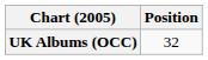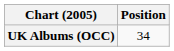UK Albums (OCC) | Position: 32 -> 34
